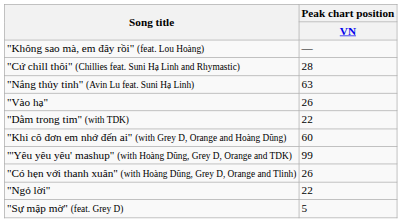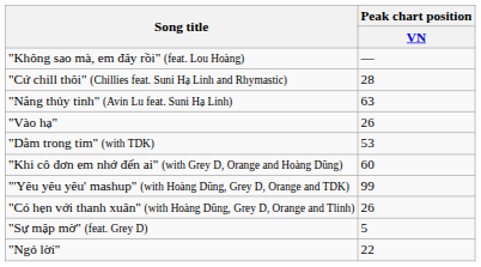"Dằm trong tim" (with TDK) | Peak chart position / VN: 22 -> 53
rows swapped: "Ngỏ lời" <-> "Sự mập mờ" (feat. Grey D)
